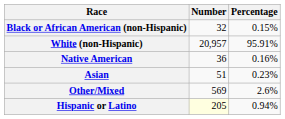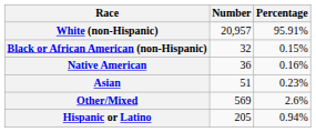rows swapped: White (non-Hispanic) <-> Black or African American (non-Hispanic)
Hispanic or Latino | Number: lightyellow background -> no background
